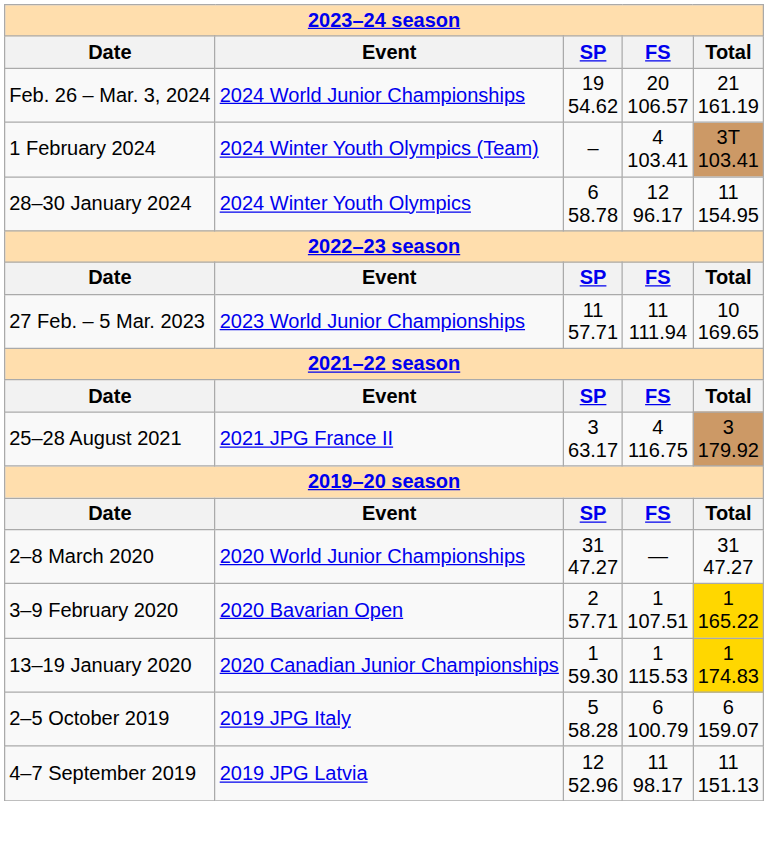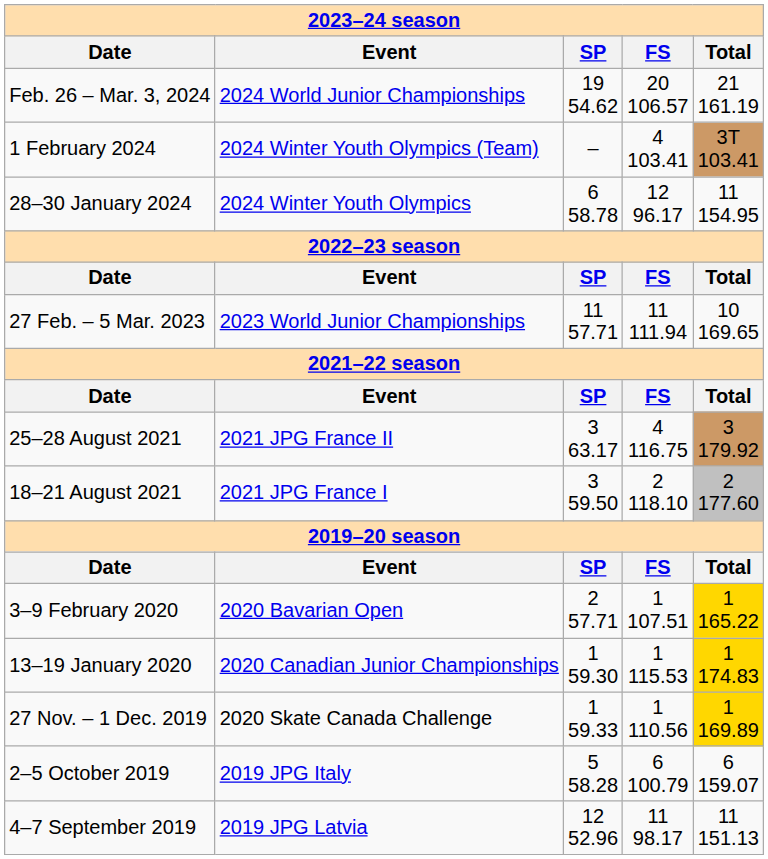+ row: 18–21 August 2021 | 2021 JPG France I | 3 59.50 | 2 118.10 | 2 177.60
- row: 2–8 March 2020 | 2020 World Junior Championships | 31 47.27 | — | 31 47.27
+ row: 27 Nov. – 1 Dec. 2019 | 2020 Skate Canada Challenge | 1 59.33 | 1 110.56 | 1 169.89
